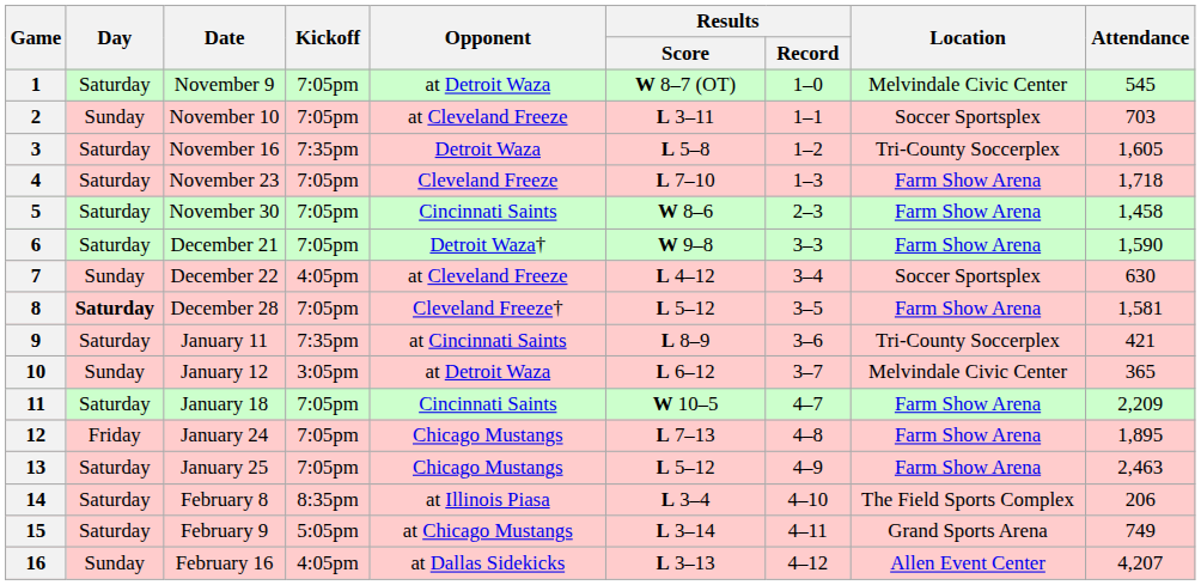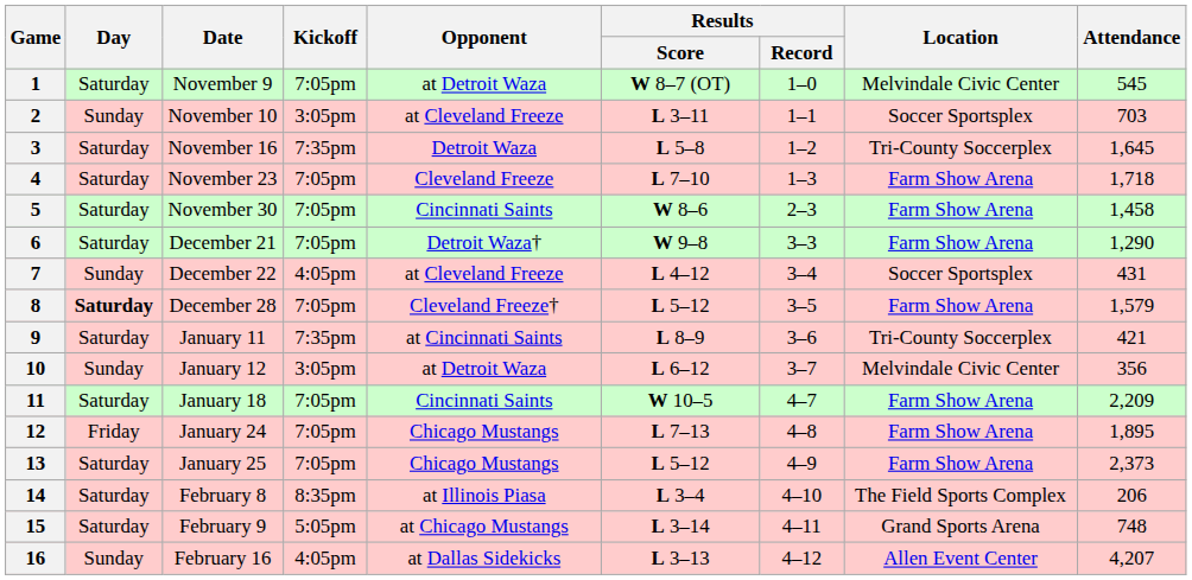2 | Kickoff: 7:05pm -> 3:05pm
3 | Attendance: 1,605 -> 1,645
6 | Attendance: 1,590 -> 1,290
7 | Attendance: 630 -> 431
8 | Attendance: 1,581 -> 1,579
10 | Attendance: 365 -> 356
13 | Attendance: 2,463 -> 2,373
15 | Attendance: 749 -> 748
